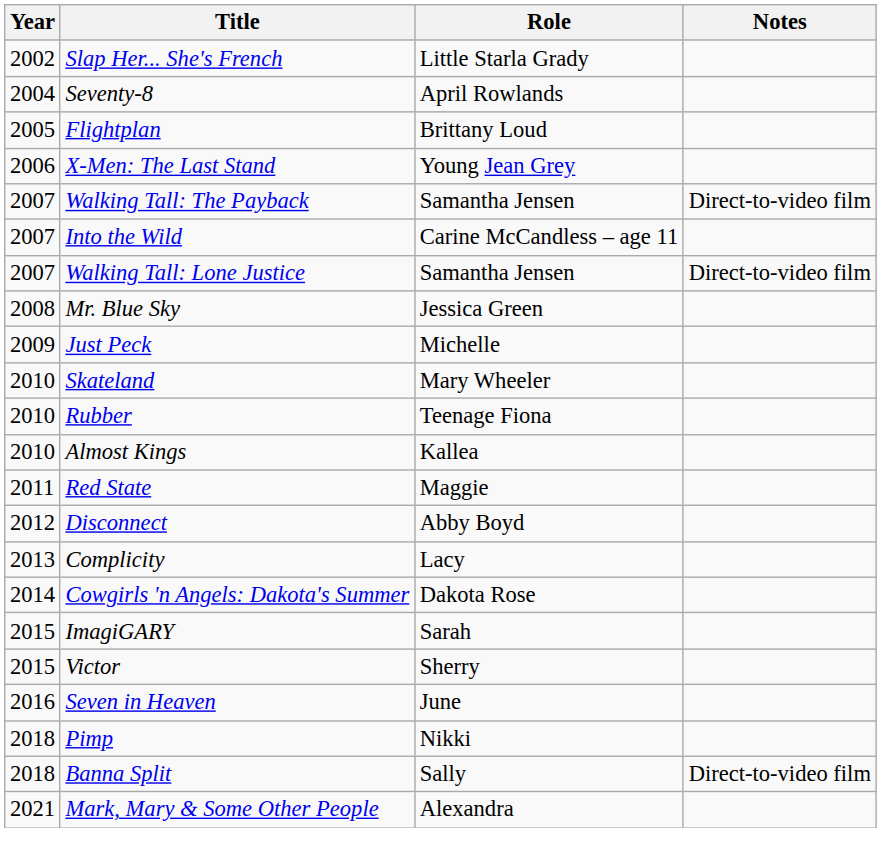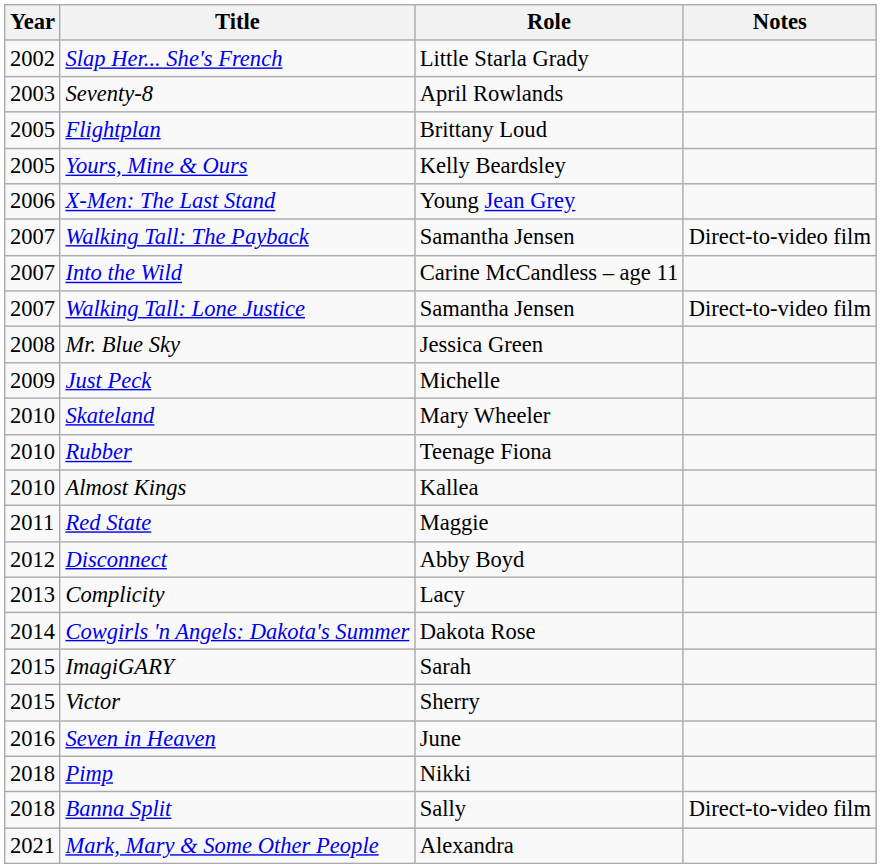Seventy-8 | Year: 2004 -> 2003
+ row: 2005 | Yours, Mine & Ours | Kelly Beardsley
